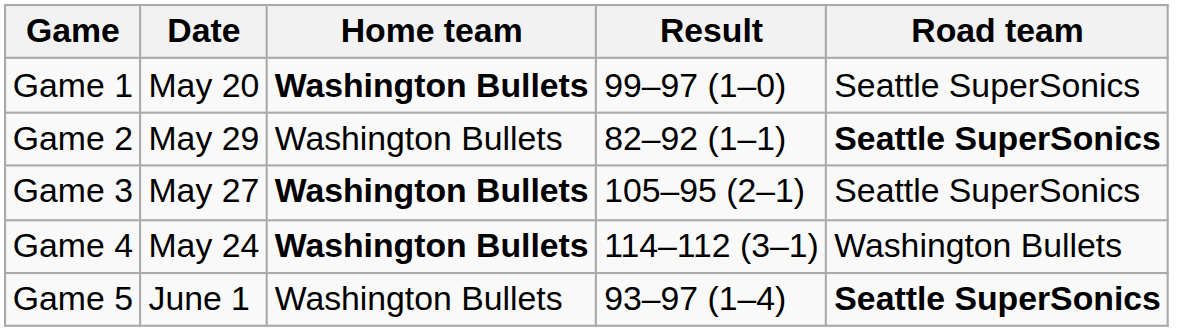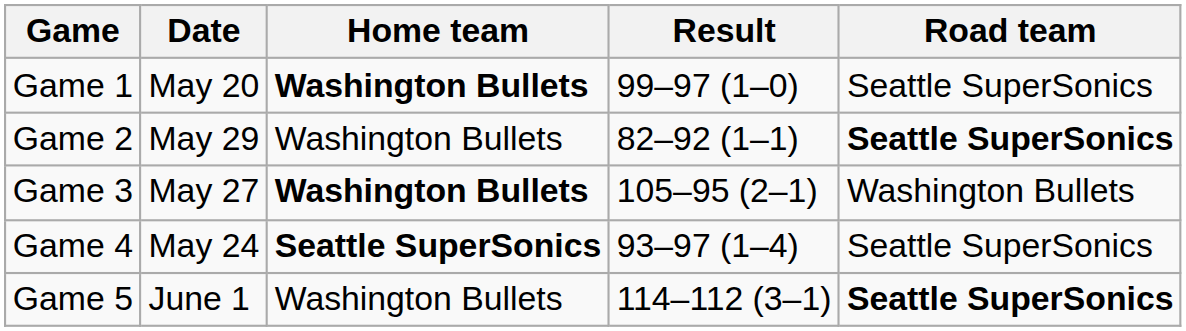Game 3 | Road team: Seattle SuperSonics -> Washington Bullets
Game 4 | Home team: Washington Bullets -> Seattle SuperSonics
Game 4 | Result: 114–112 (3–1) -> 93–97 (1–4)
Game 4 | Road team: Washington Bullets -> Seattle SuperSonics
Game 5 | Result: 93–97 (1–4) -> 114–112 (3–1)
